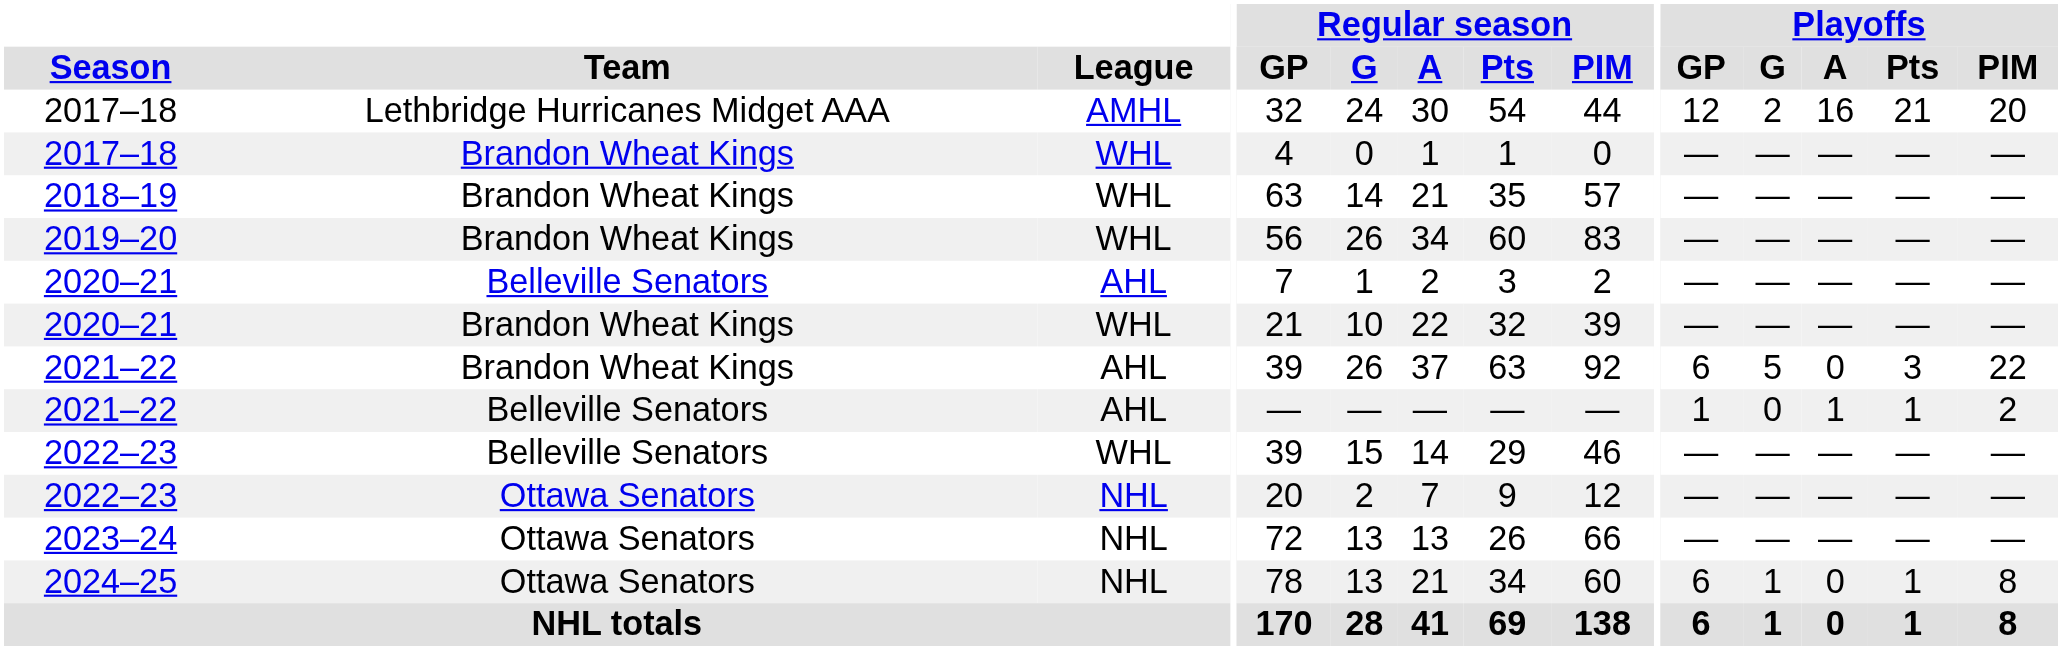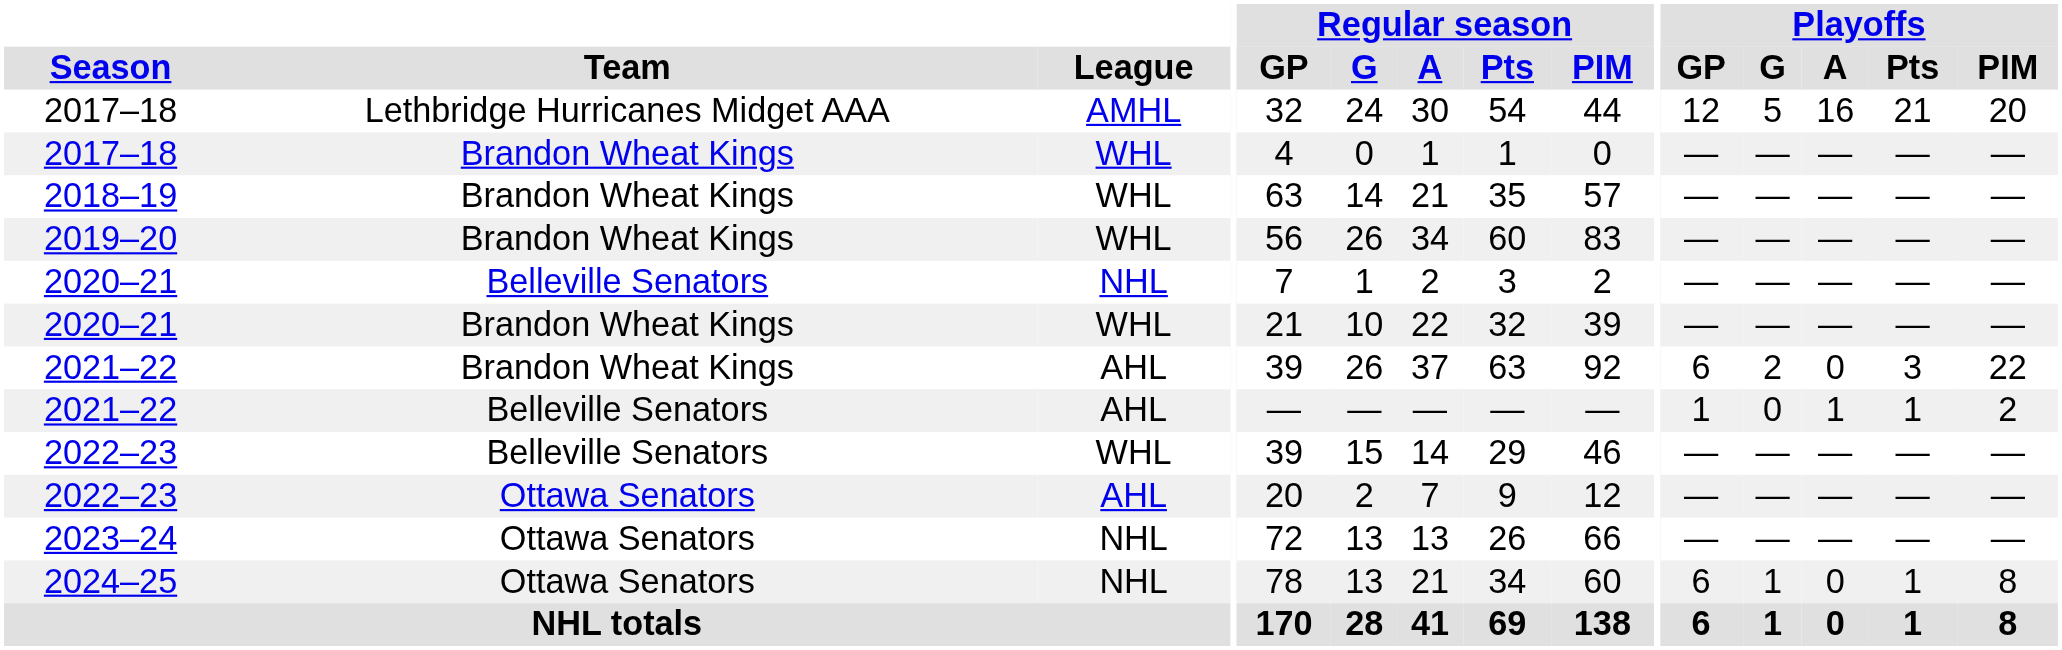2017–18 / Lethbridge Hurricanes Midget AAA | Playoffs / G: 2 -> 5
2020–21 / Belleville Senators | League: AHL -> NHL
2021–22 / Brandon Wheat Kings | Playoffs / G: 5 -> 2
2022–23 / Ottawa Senators | League: NHL -> AHL
